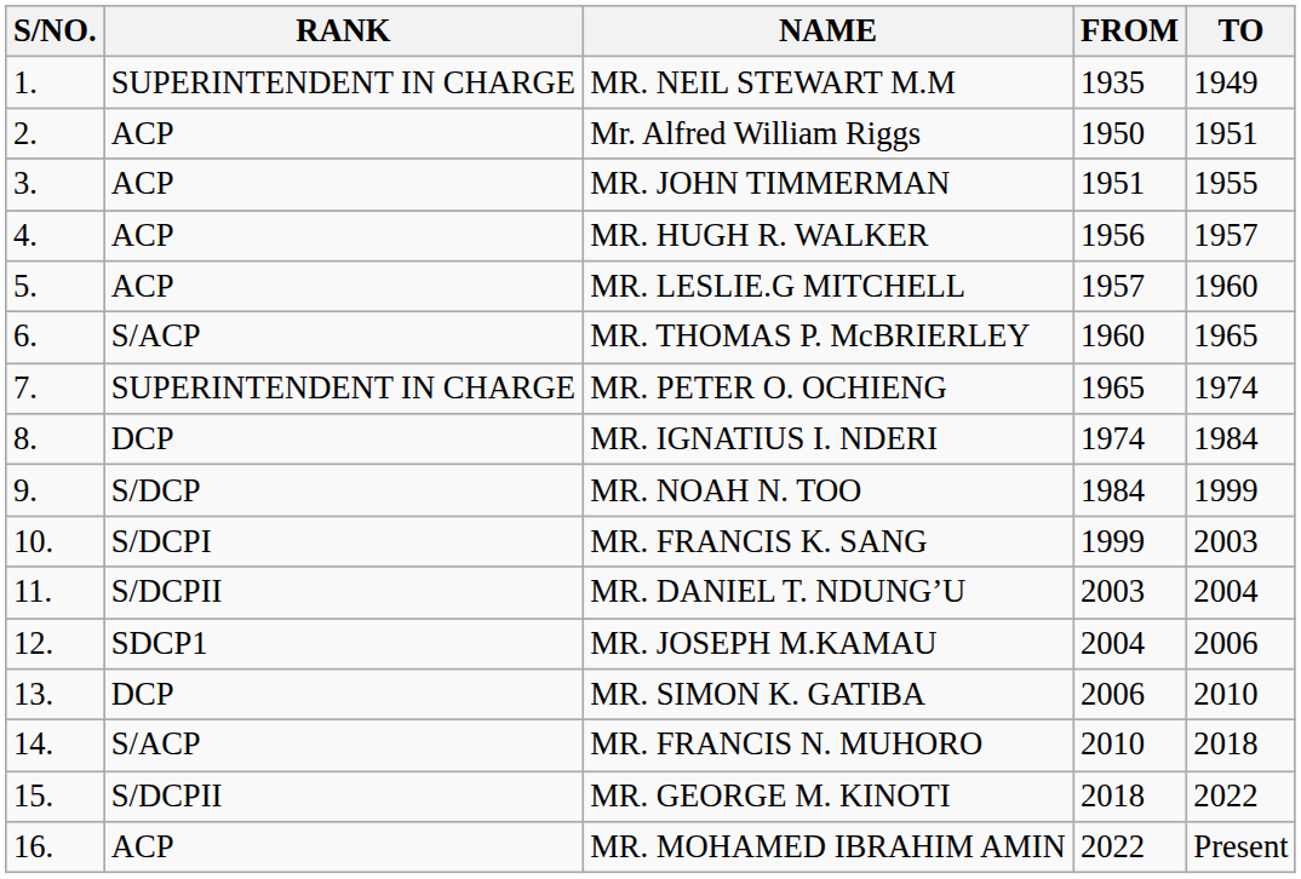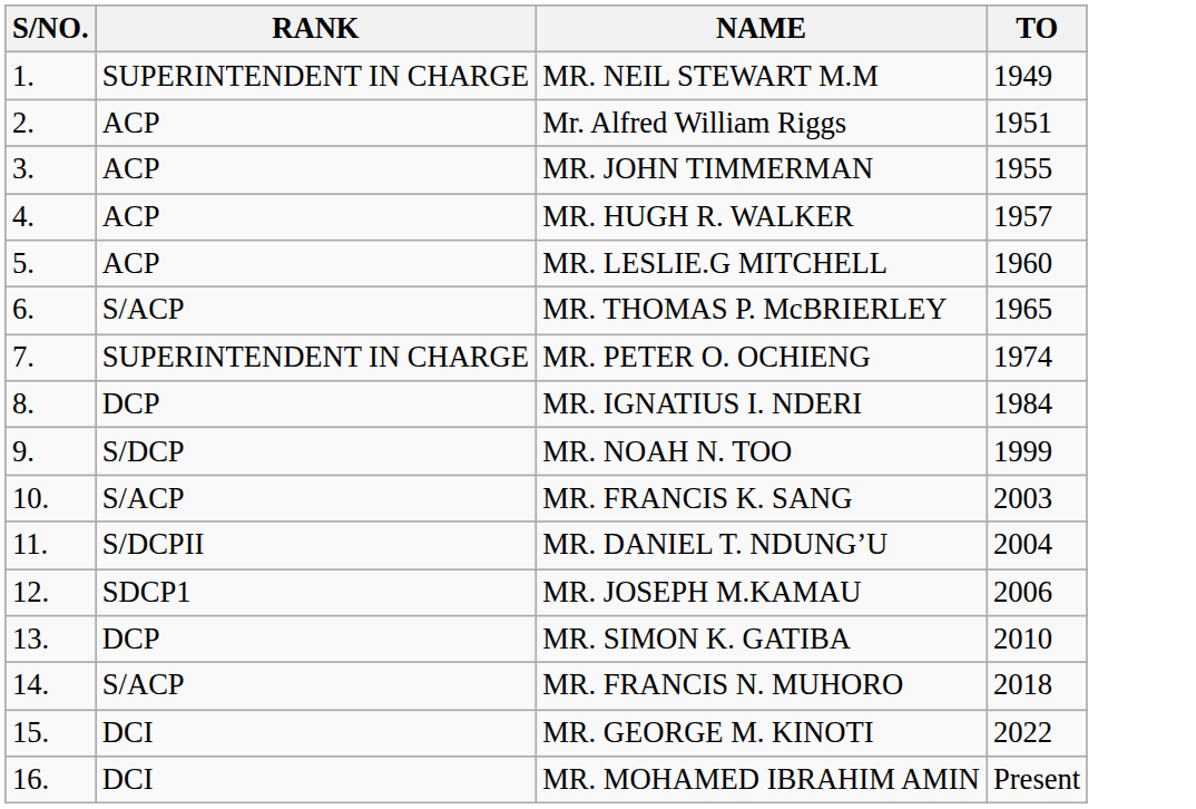- column: FROM | 1935 | 1950 | 1951 | 1956 | 1957 | 1960 | 1965 | 1974 | 1984 | 1999 | 2003 | 2004 | 2006 | 2010 | 2018 | 2022
MR. FRANCIS K. SANG | RANK: S/DCPI -> S/ACP
MR. GEORGE M. KINOTI | RANK: S/DCPII -> DCI
MR. MOHAMED IBRAHIM AMIN | RANK: ACP -> DCI
